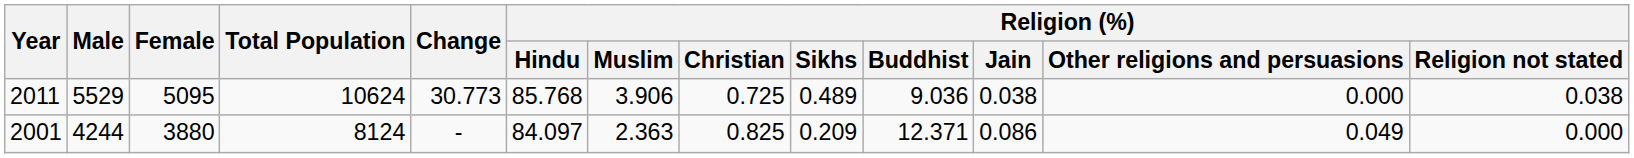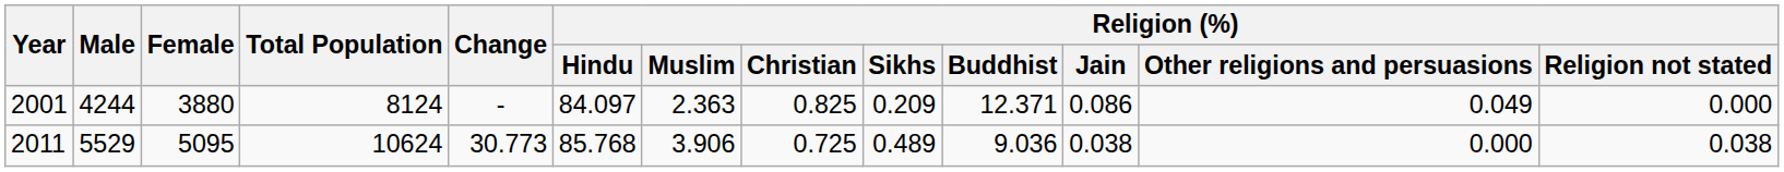rows swapped: 2001 <-> 2011
